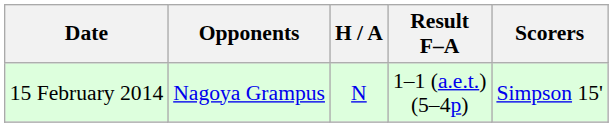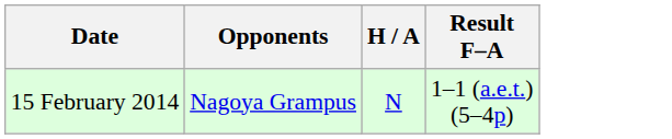- column: Scorers | Simpson 15'
